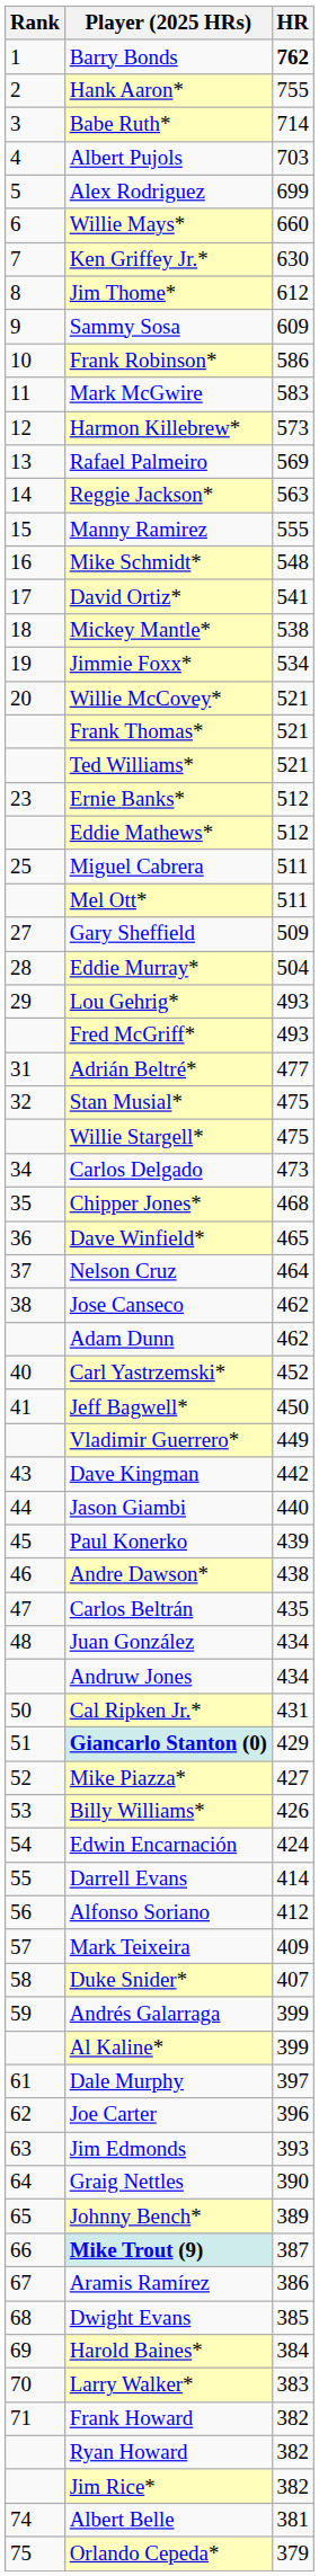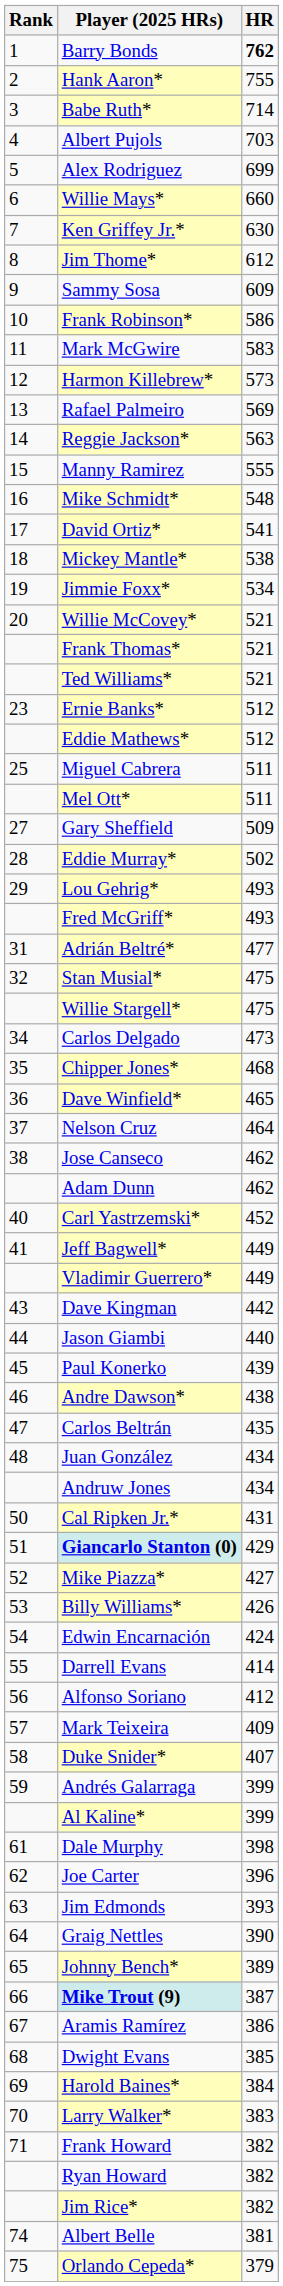Eddie Murray* | HR: 504 -> 502
Jeff Bagwell* | HR: 450 -> 449
Dale Murphy | HR: 397 -> 398
